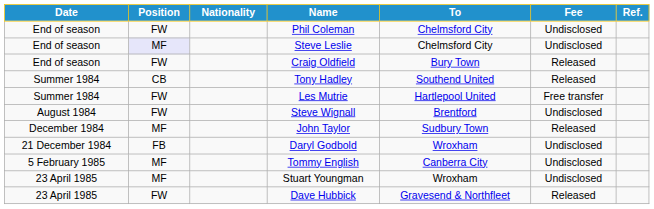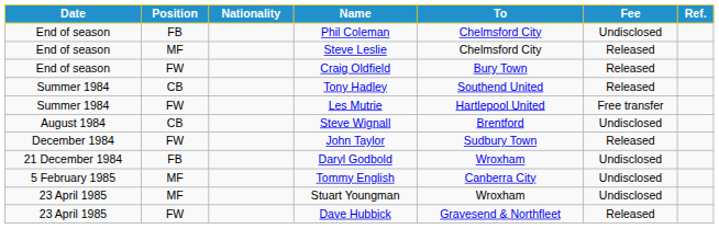Phil Coleman | Position: FW -> FB
Steve Leslie | Position: lavender background -> no background
Steve Leslie | Fee: Undisclosed -> Released
Steve Wignall | Position: FW -> CB
John Taylor | Position: MF -> FW
